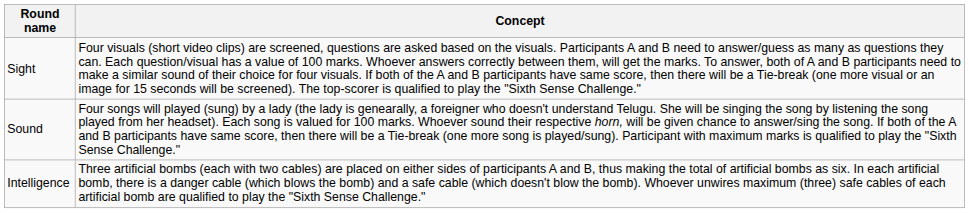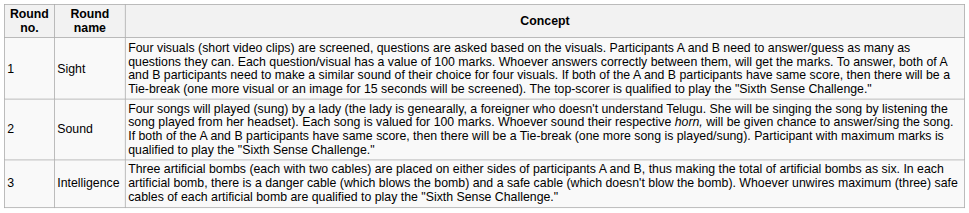+ column: Round no. | 1 | 2 | 3
